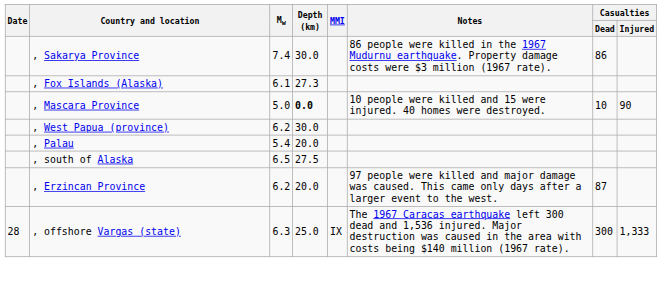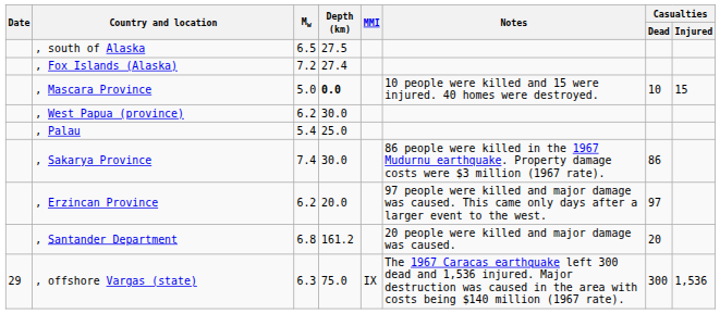rows swapped: , south of Alaska <-> , Sakarya Province
, Fox Islands (Alaska) | Mw: 6.1 -> 7.2
, Fox Islands (Alaska) | Depth (km): 27.3 -> 27.4
, Mascara Province | Casualties / Injured: 90 -> 15
, Palau | Depth (km): 20.0 -> 25.0
, Erzincan Province | Casualties / Dead: 87 -> 97
+ row: , Santander Department | 6.8 | 161.2 | 20 people were killed and major damage was caused. | 20
, offshore Vargas (state) | Date: 28 -> 29
, offshore Vargas (state) | Depth (km): 25.0 -> 75.0
, offshore Vargas (state) | Casualties / Injured: 1,333 -> 1,536
